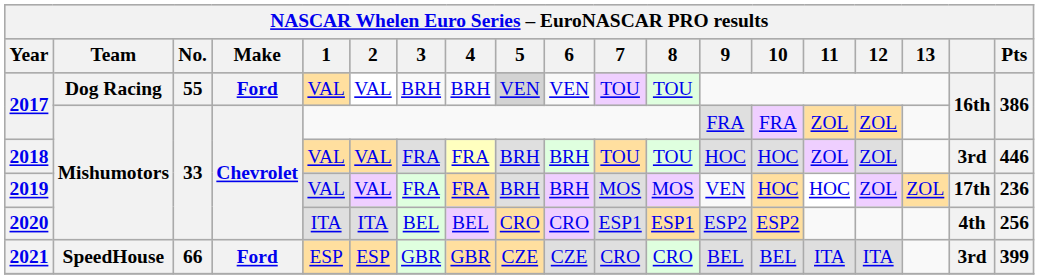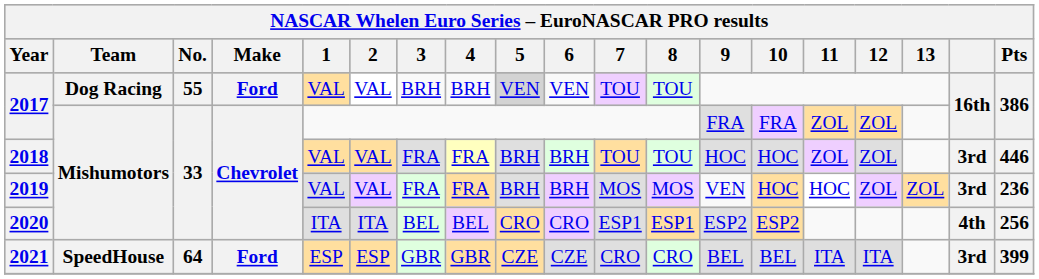2019 | column 18: 17th -> 3rd
2021 | No.: 66 -> 64
